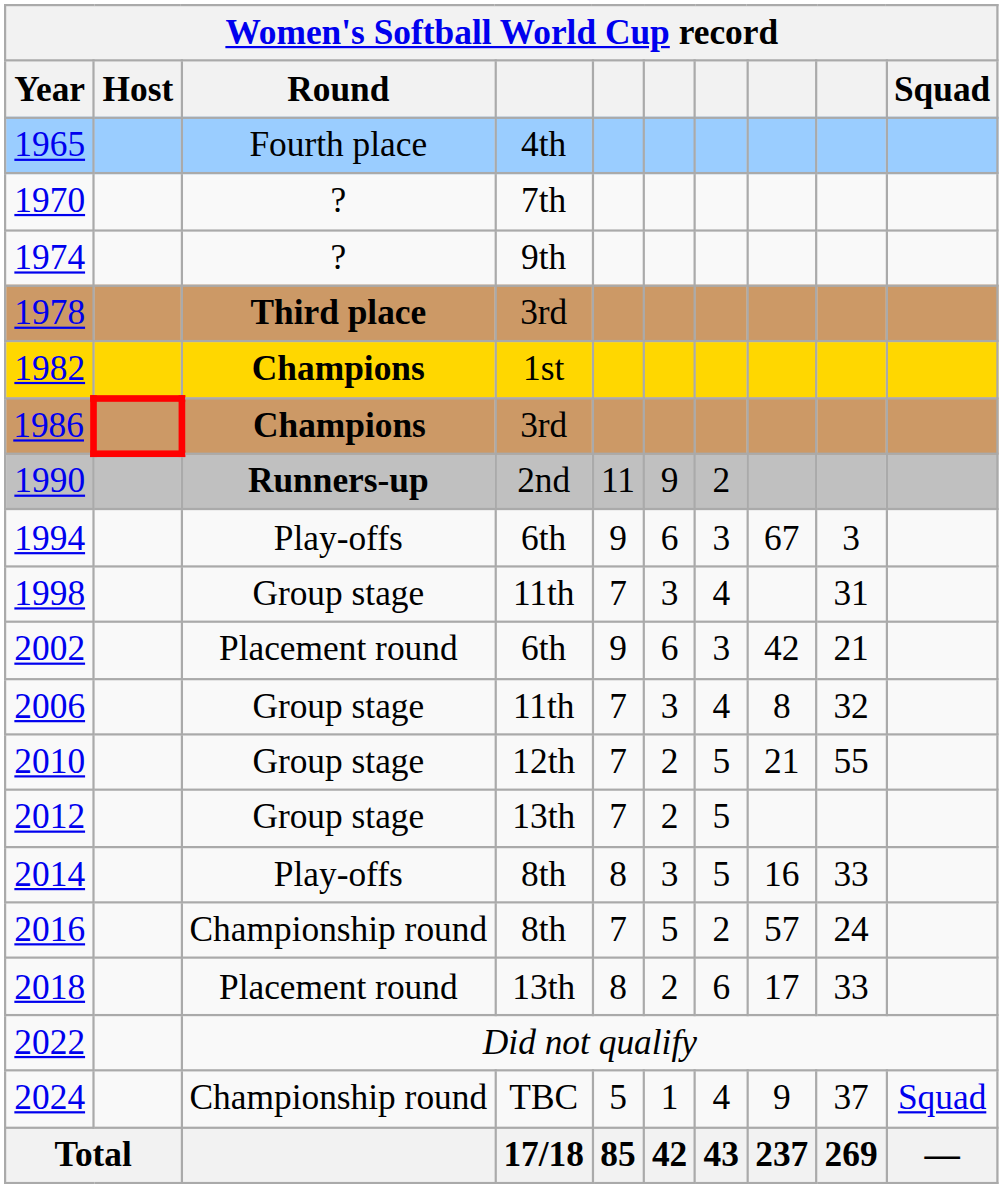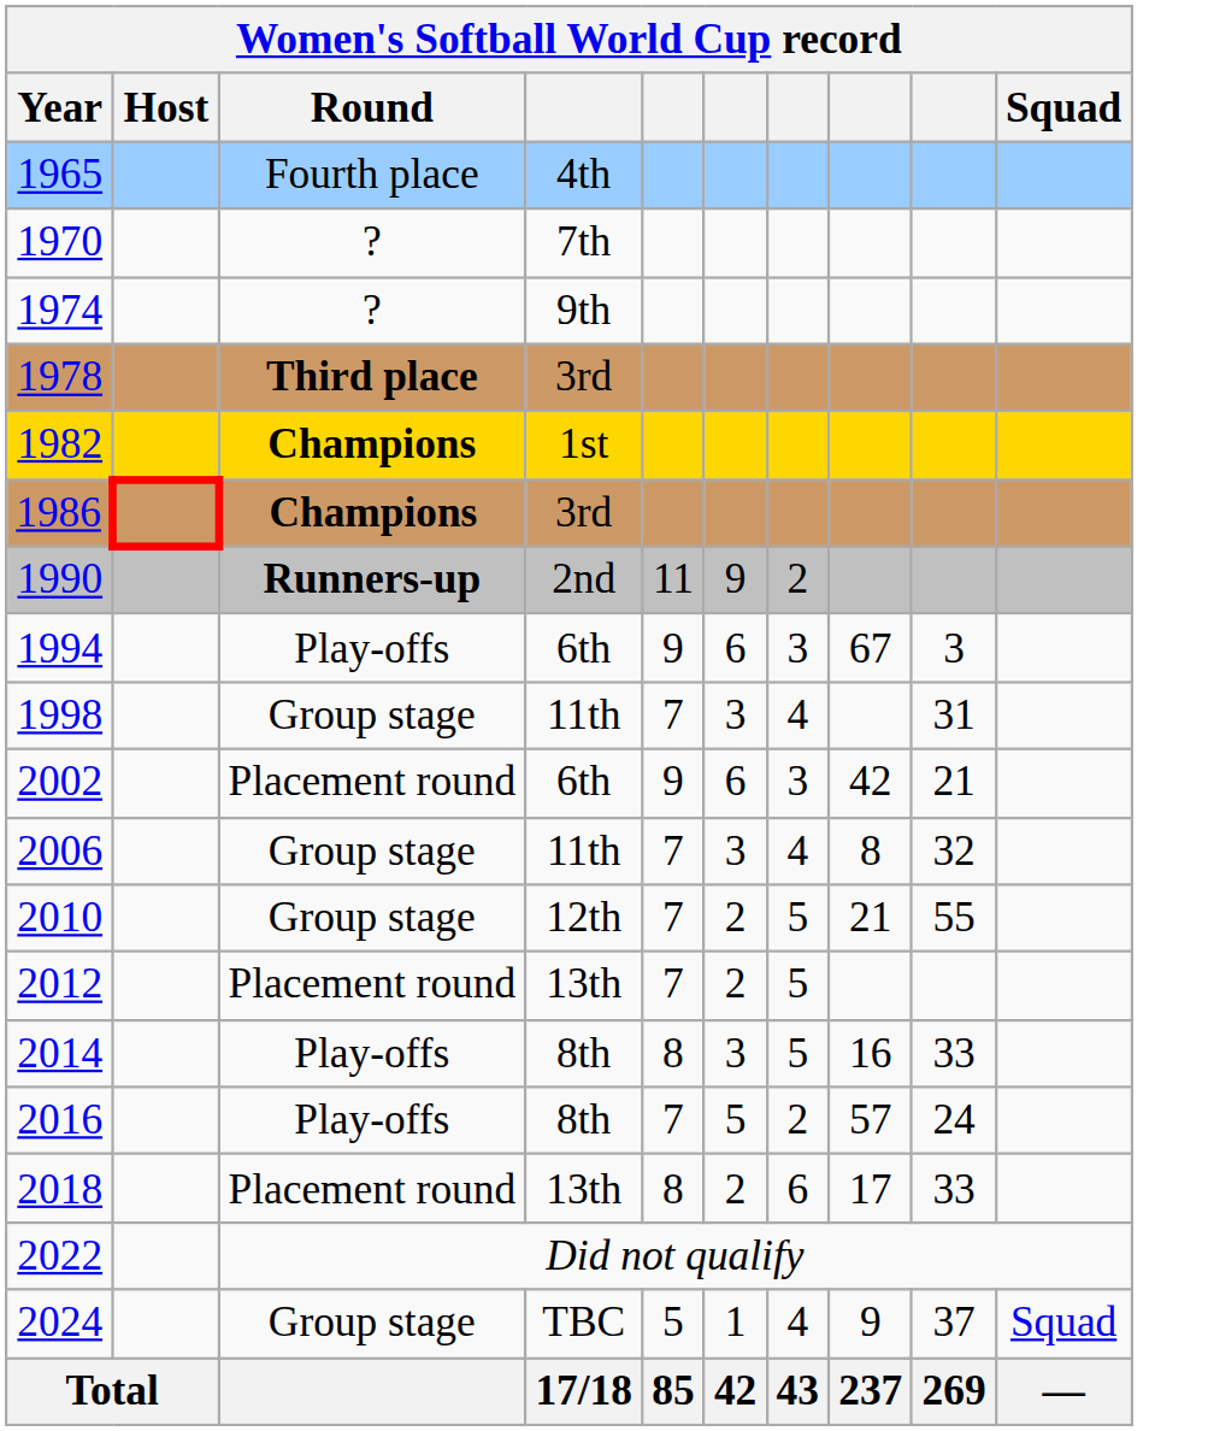2012 | Round: Group stage -> Placement round
2016 | Round: Championship round -> Play-offs
2024 | Round: Championship round -> Group stage
